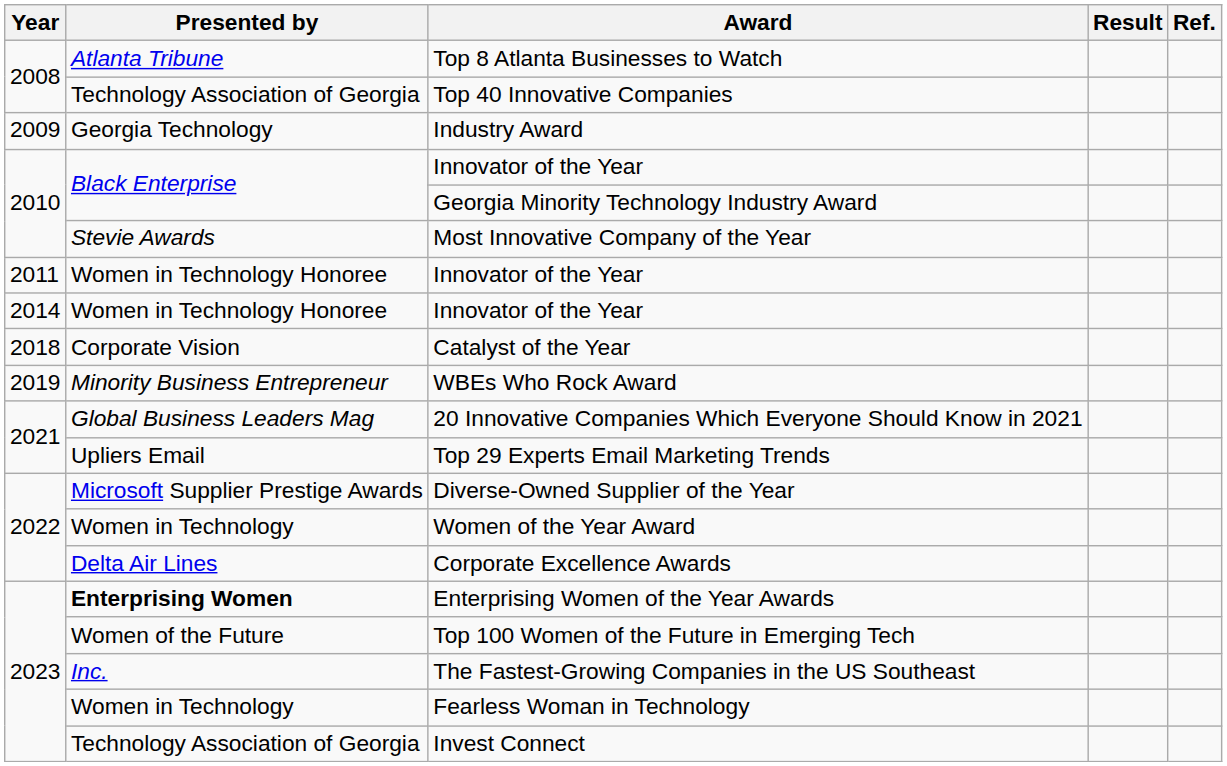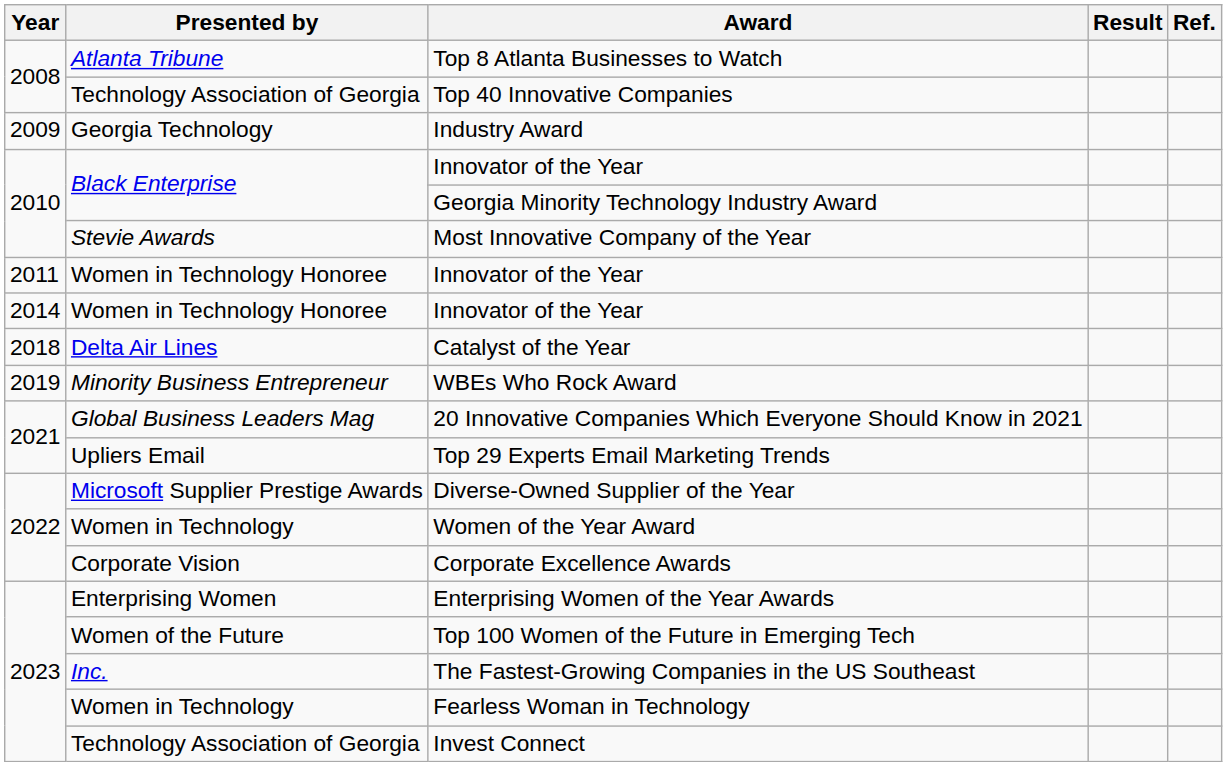Catalyst of the Year | Presented by: Corporate Vision -> Delta Air Lines
Corporate Excellence Awards | Presented by: Delta Air Lines -> Corporate Vision
Enterprising Women of the Year Awards | Presented by: bold -> normal
